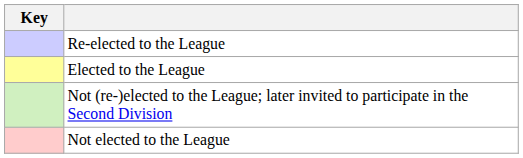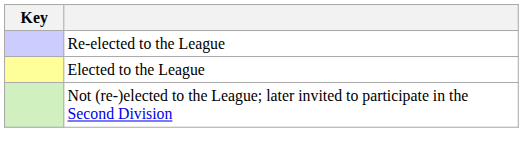- row: Not elected to the League
